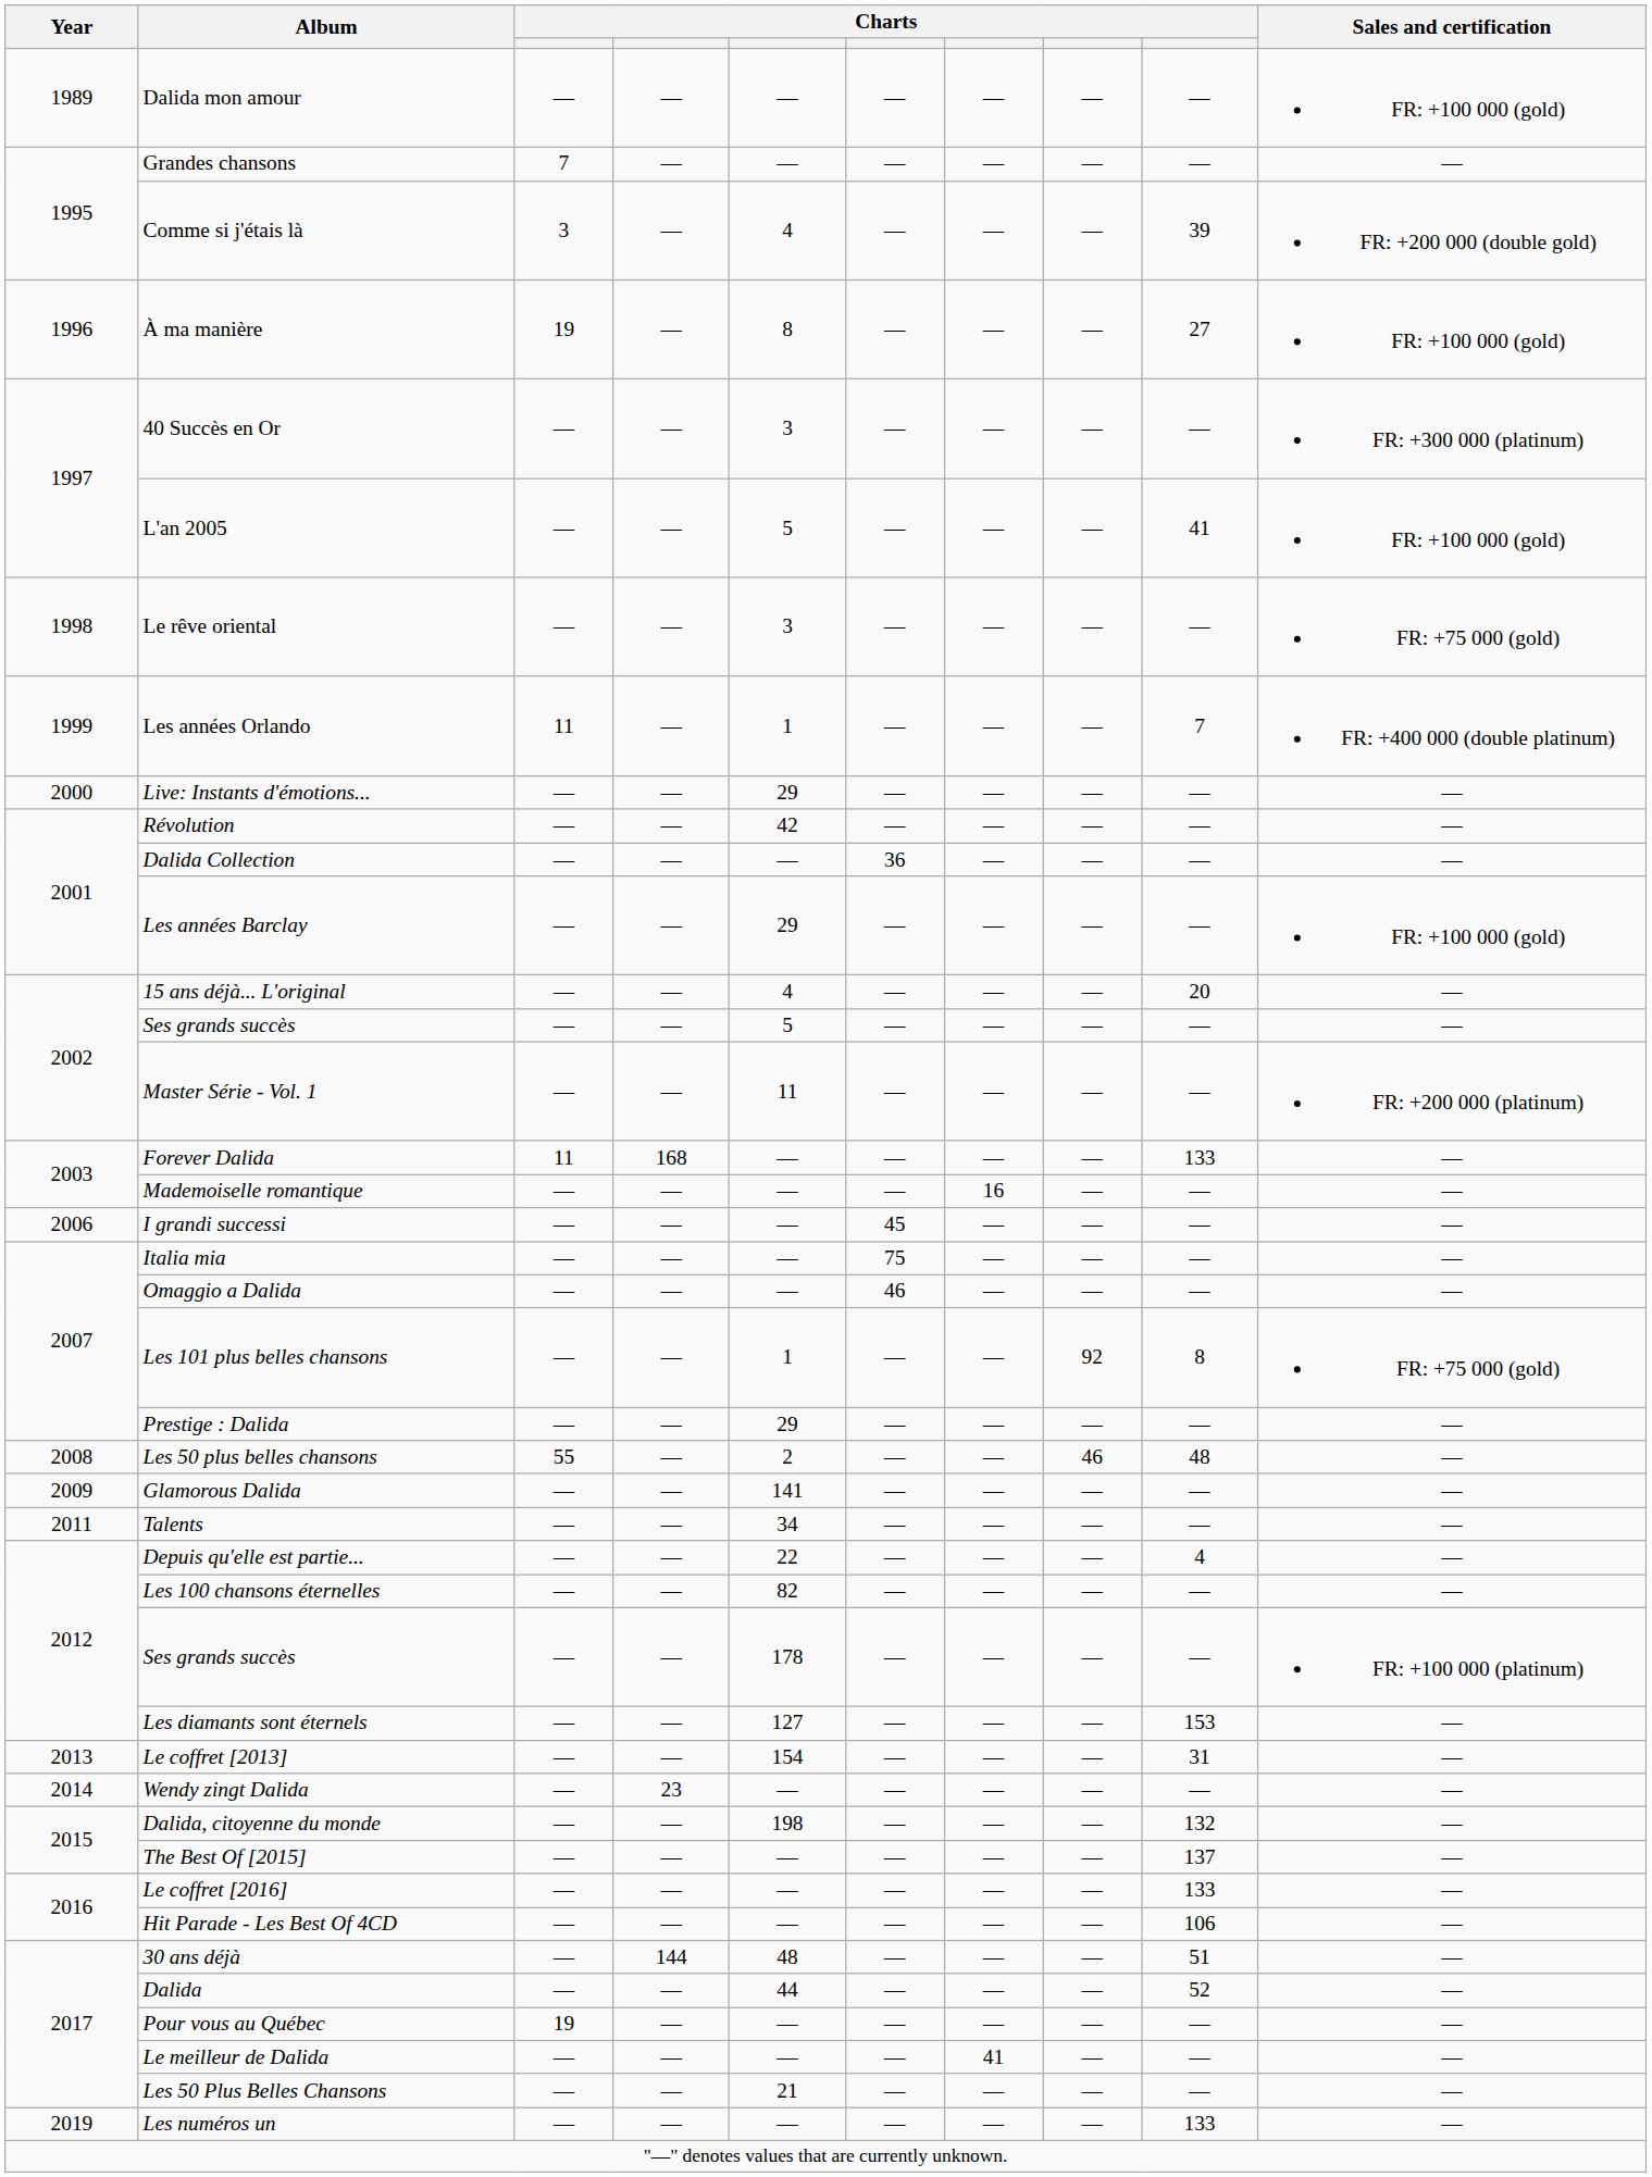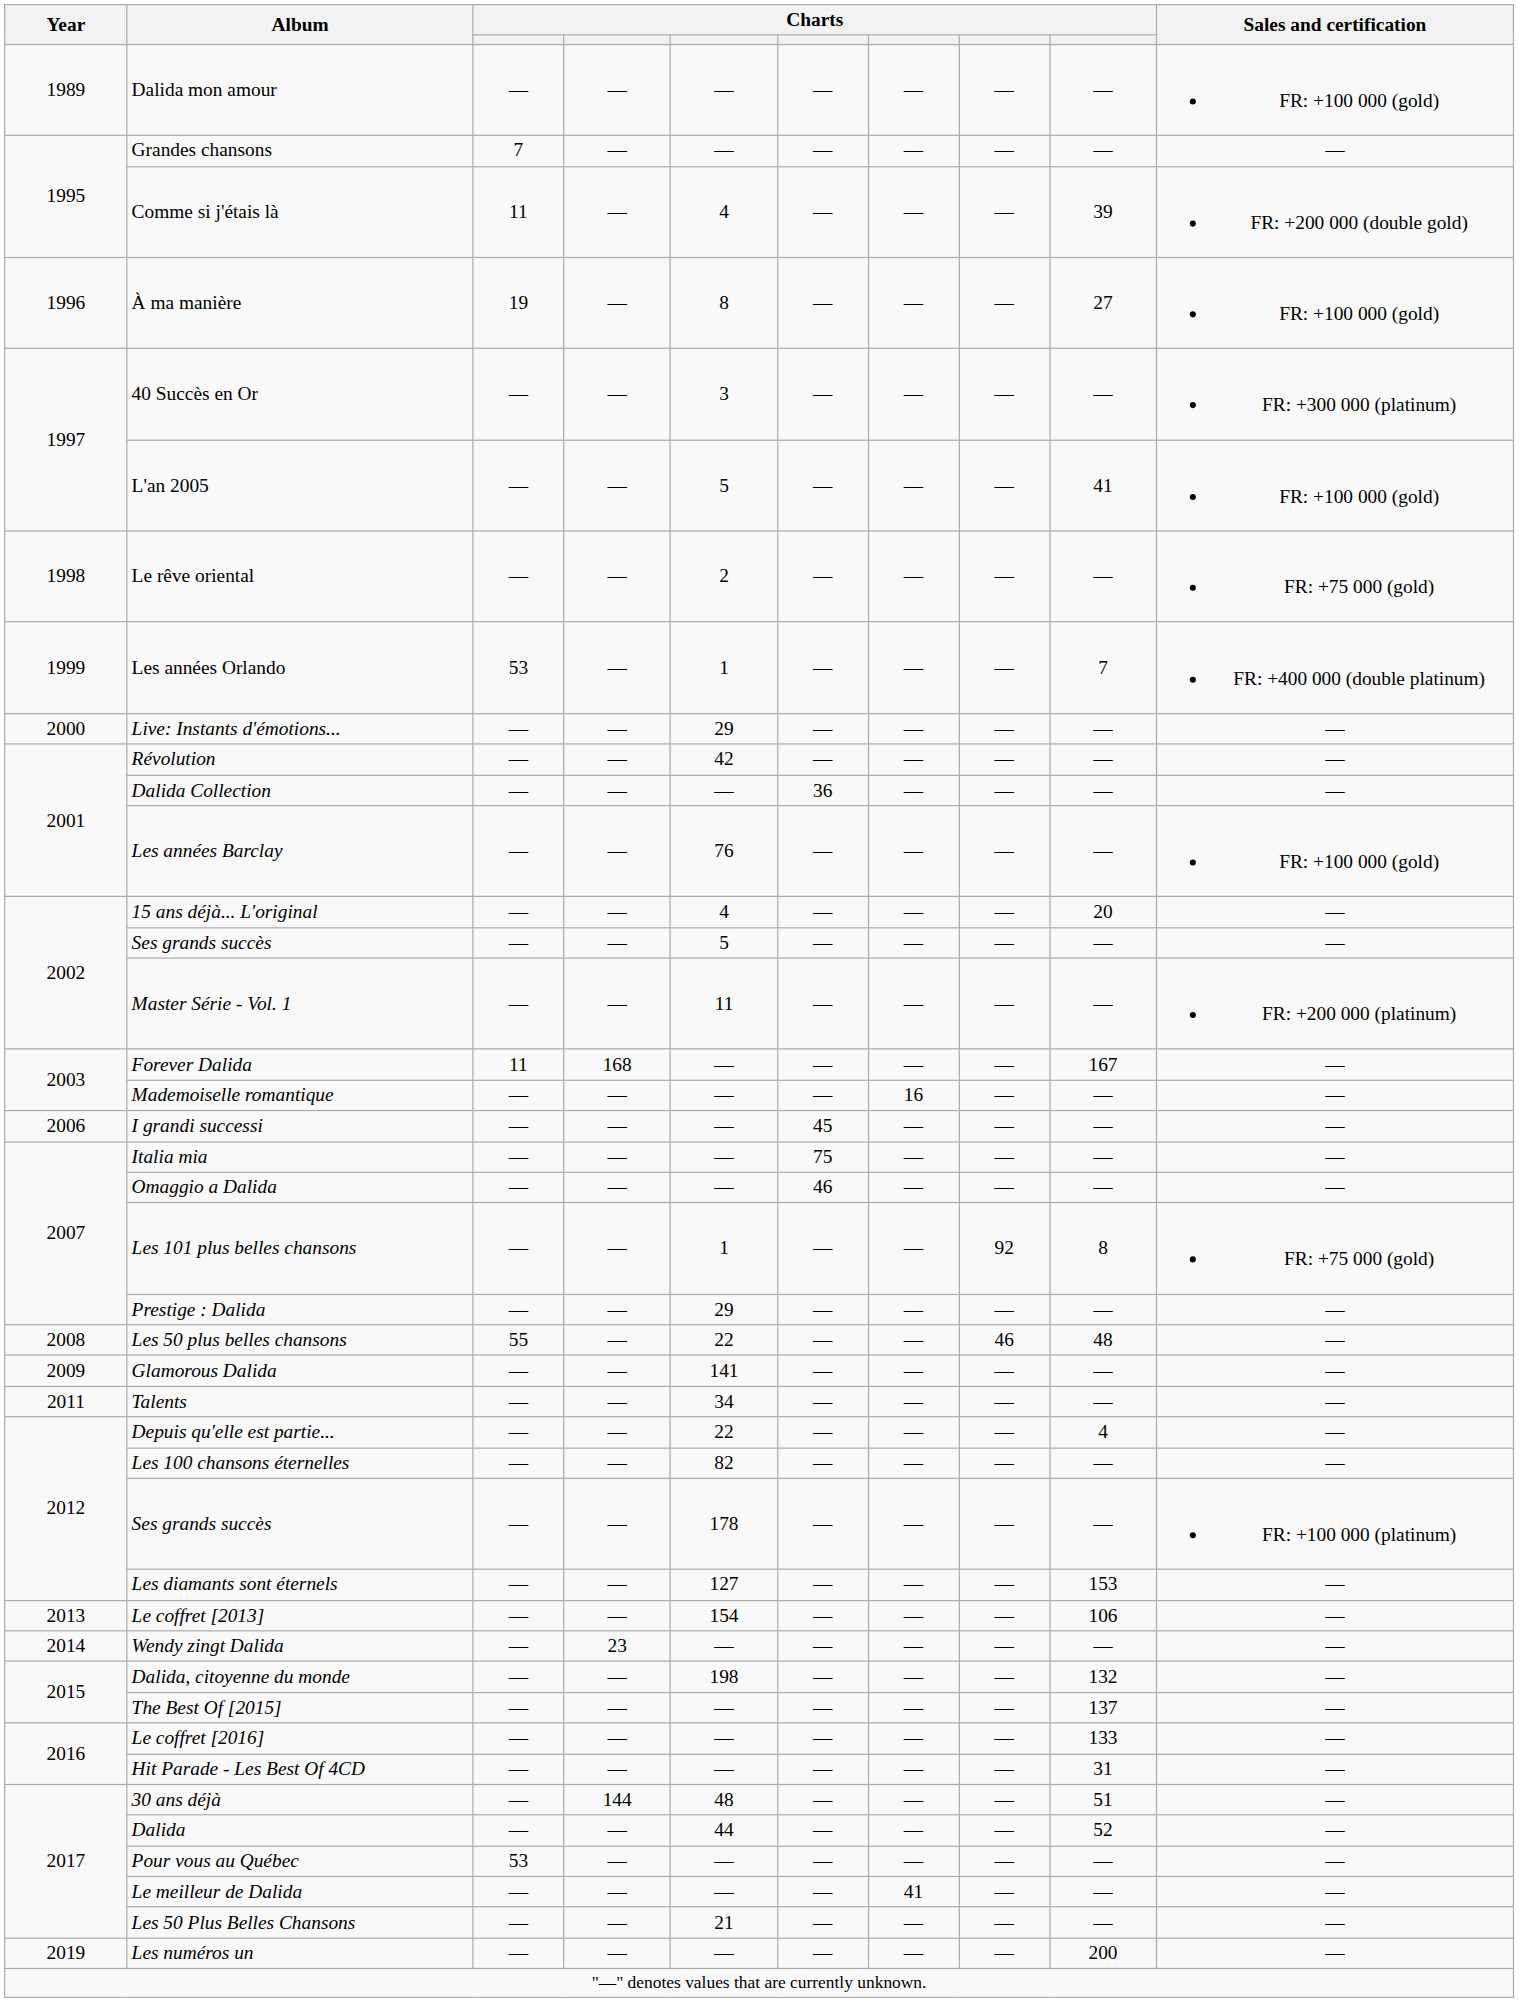Comme si j'étais là | column 3: 3 -> 11
Le rêve oriental | column 5: 3 -> 2
Les années Orlando | column 3: 11 -> 53
Les années Barclay | column 5: 29 -> 76
Forever Dalida | column 9: 133 -> 167
Les 50 plus belles chansons | column 5: 2 -> 22
Le coffret [2013] | column 9: 31 -> 106
Hit Parade - Les Best Of 4CD | column 9: 106 -> 31
Pour vous au Québec | column 3: 19 -> 53
Les numéros un | column 9: 133 -> 200
